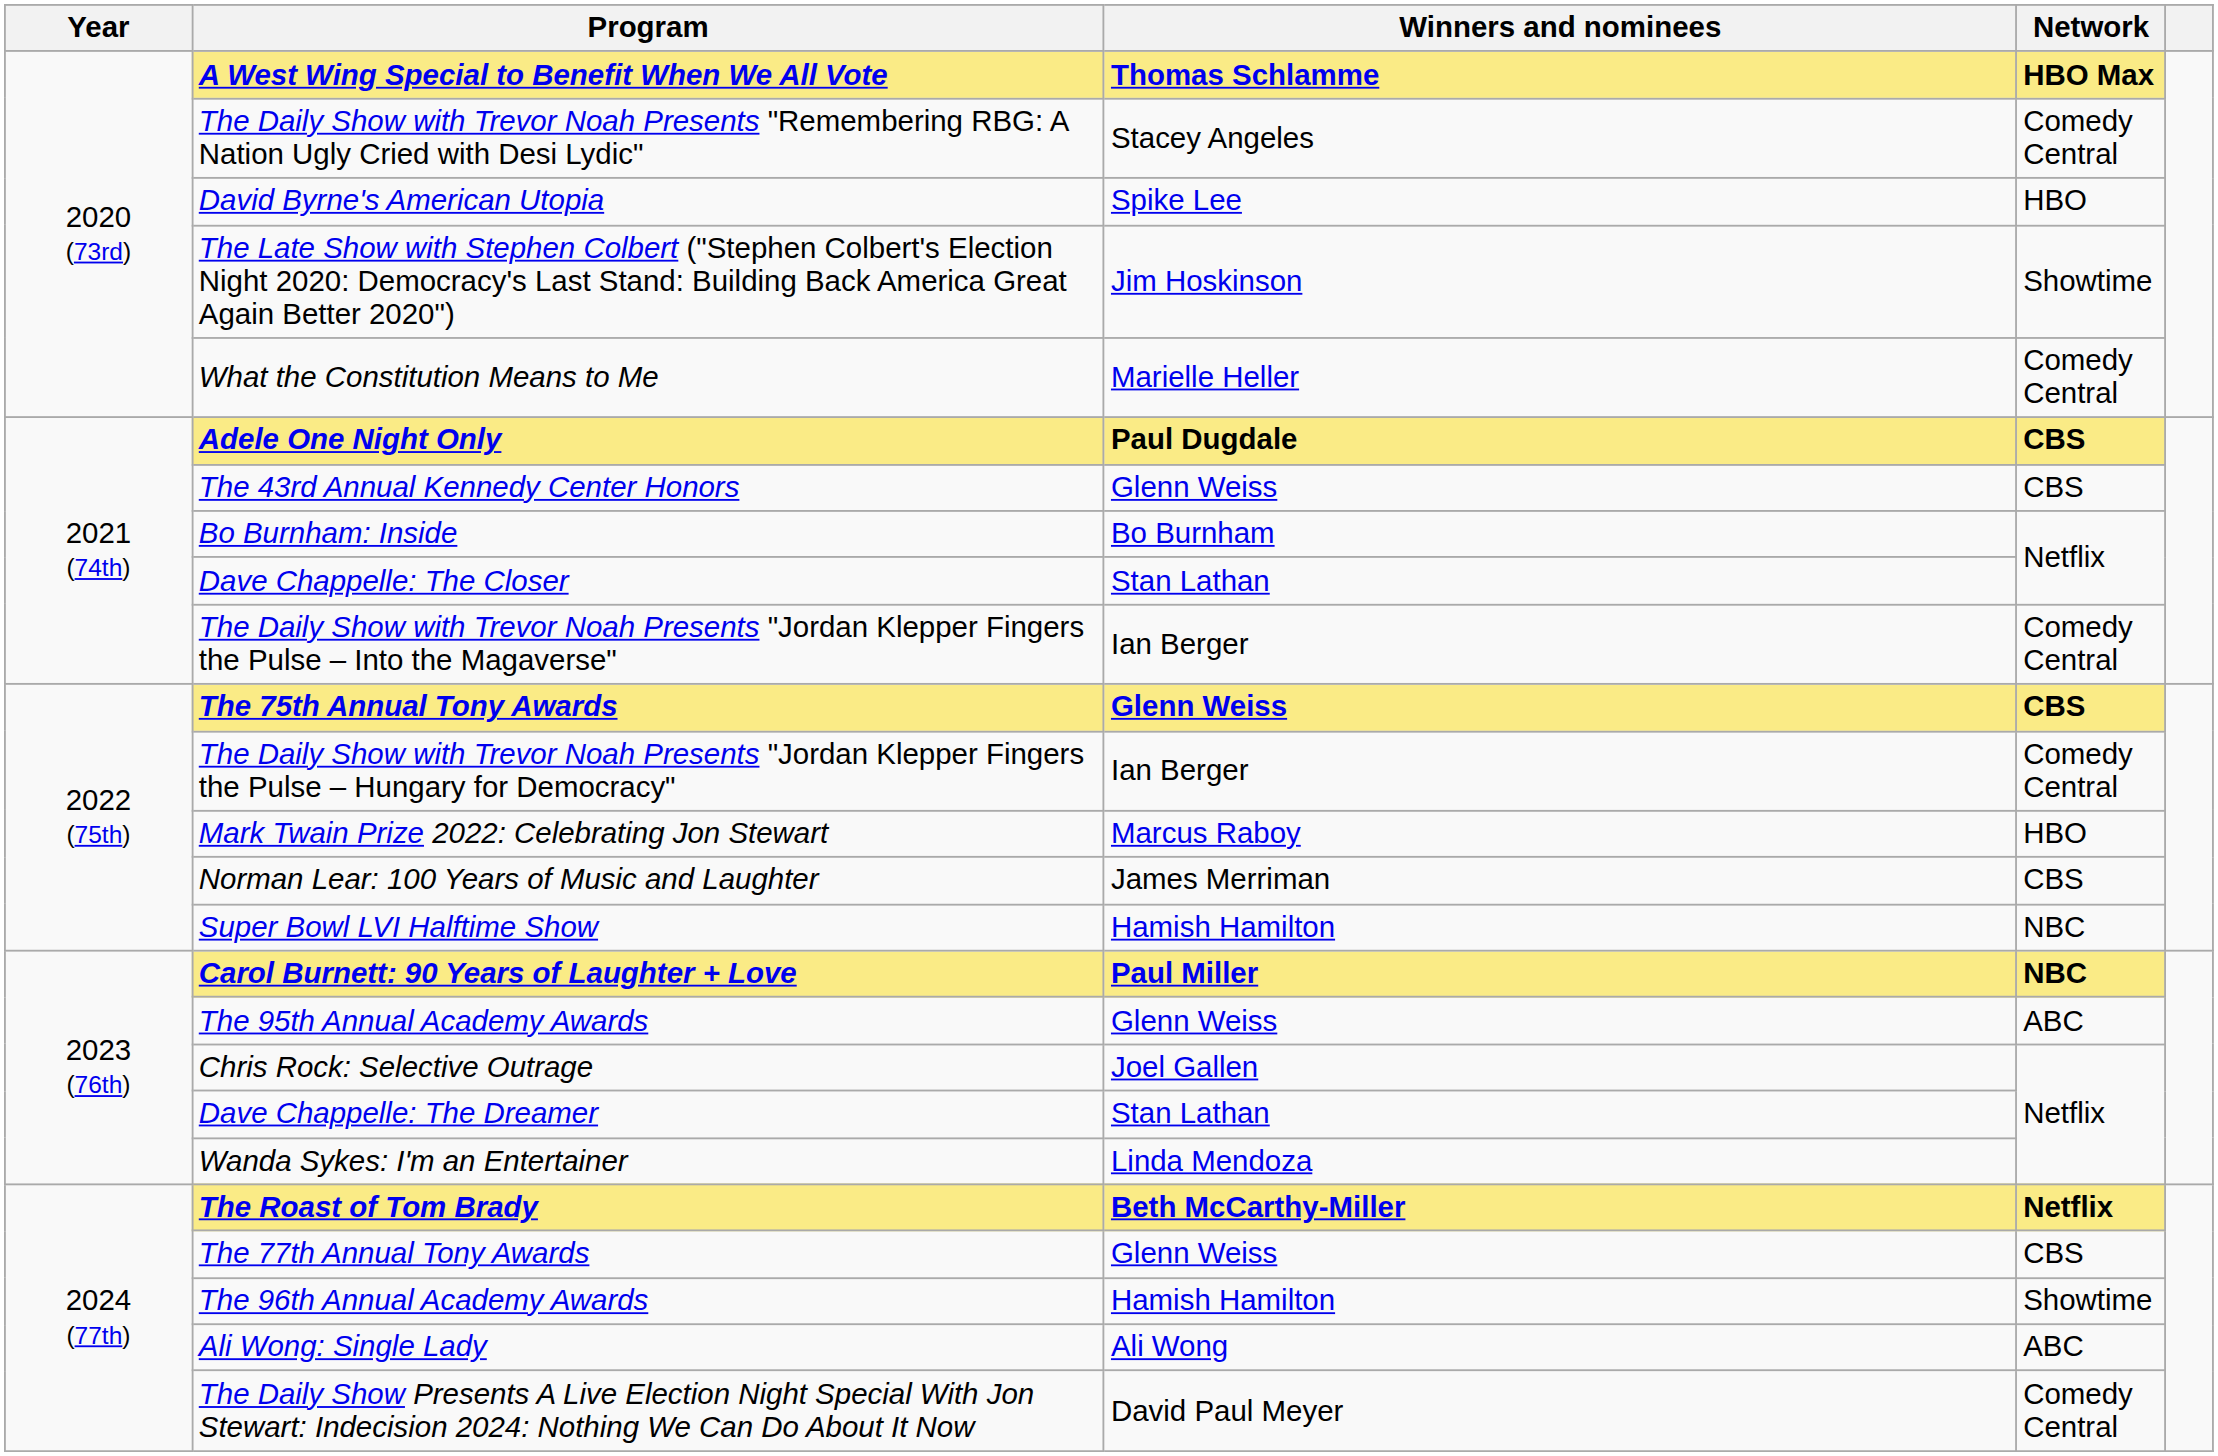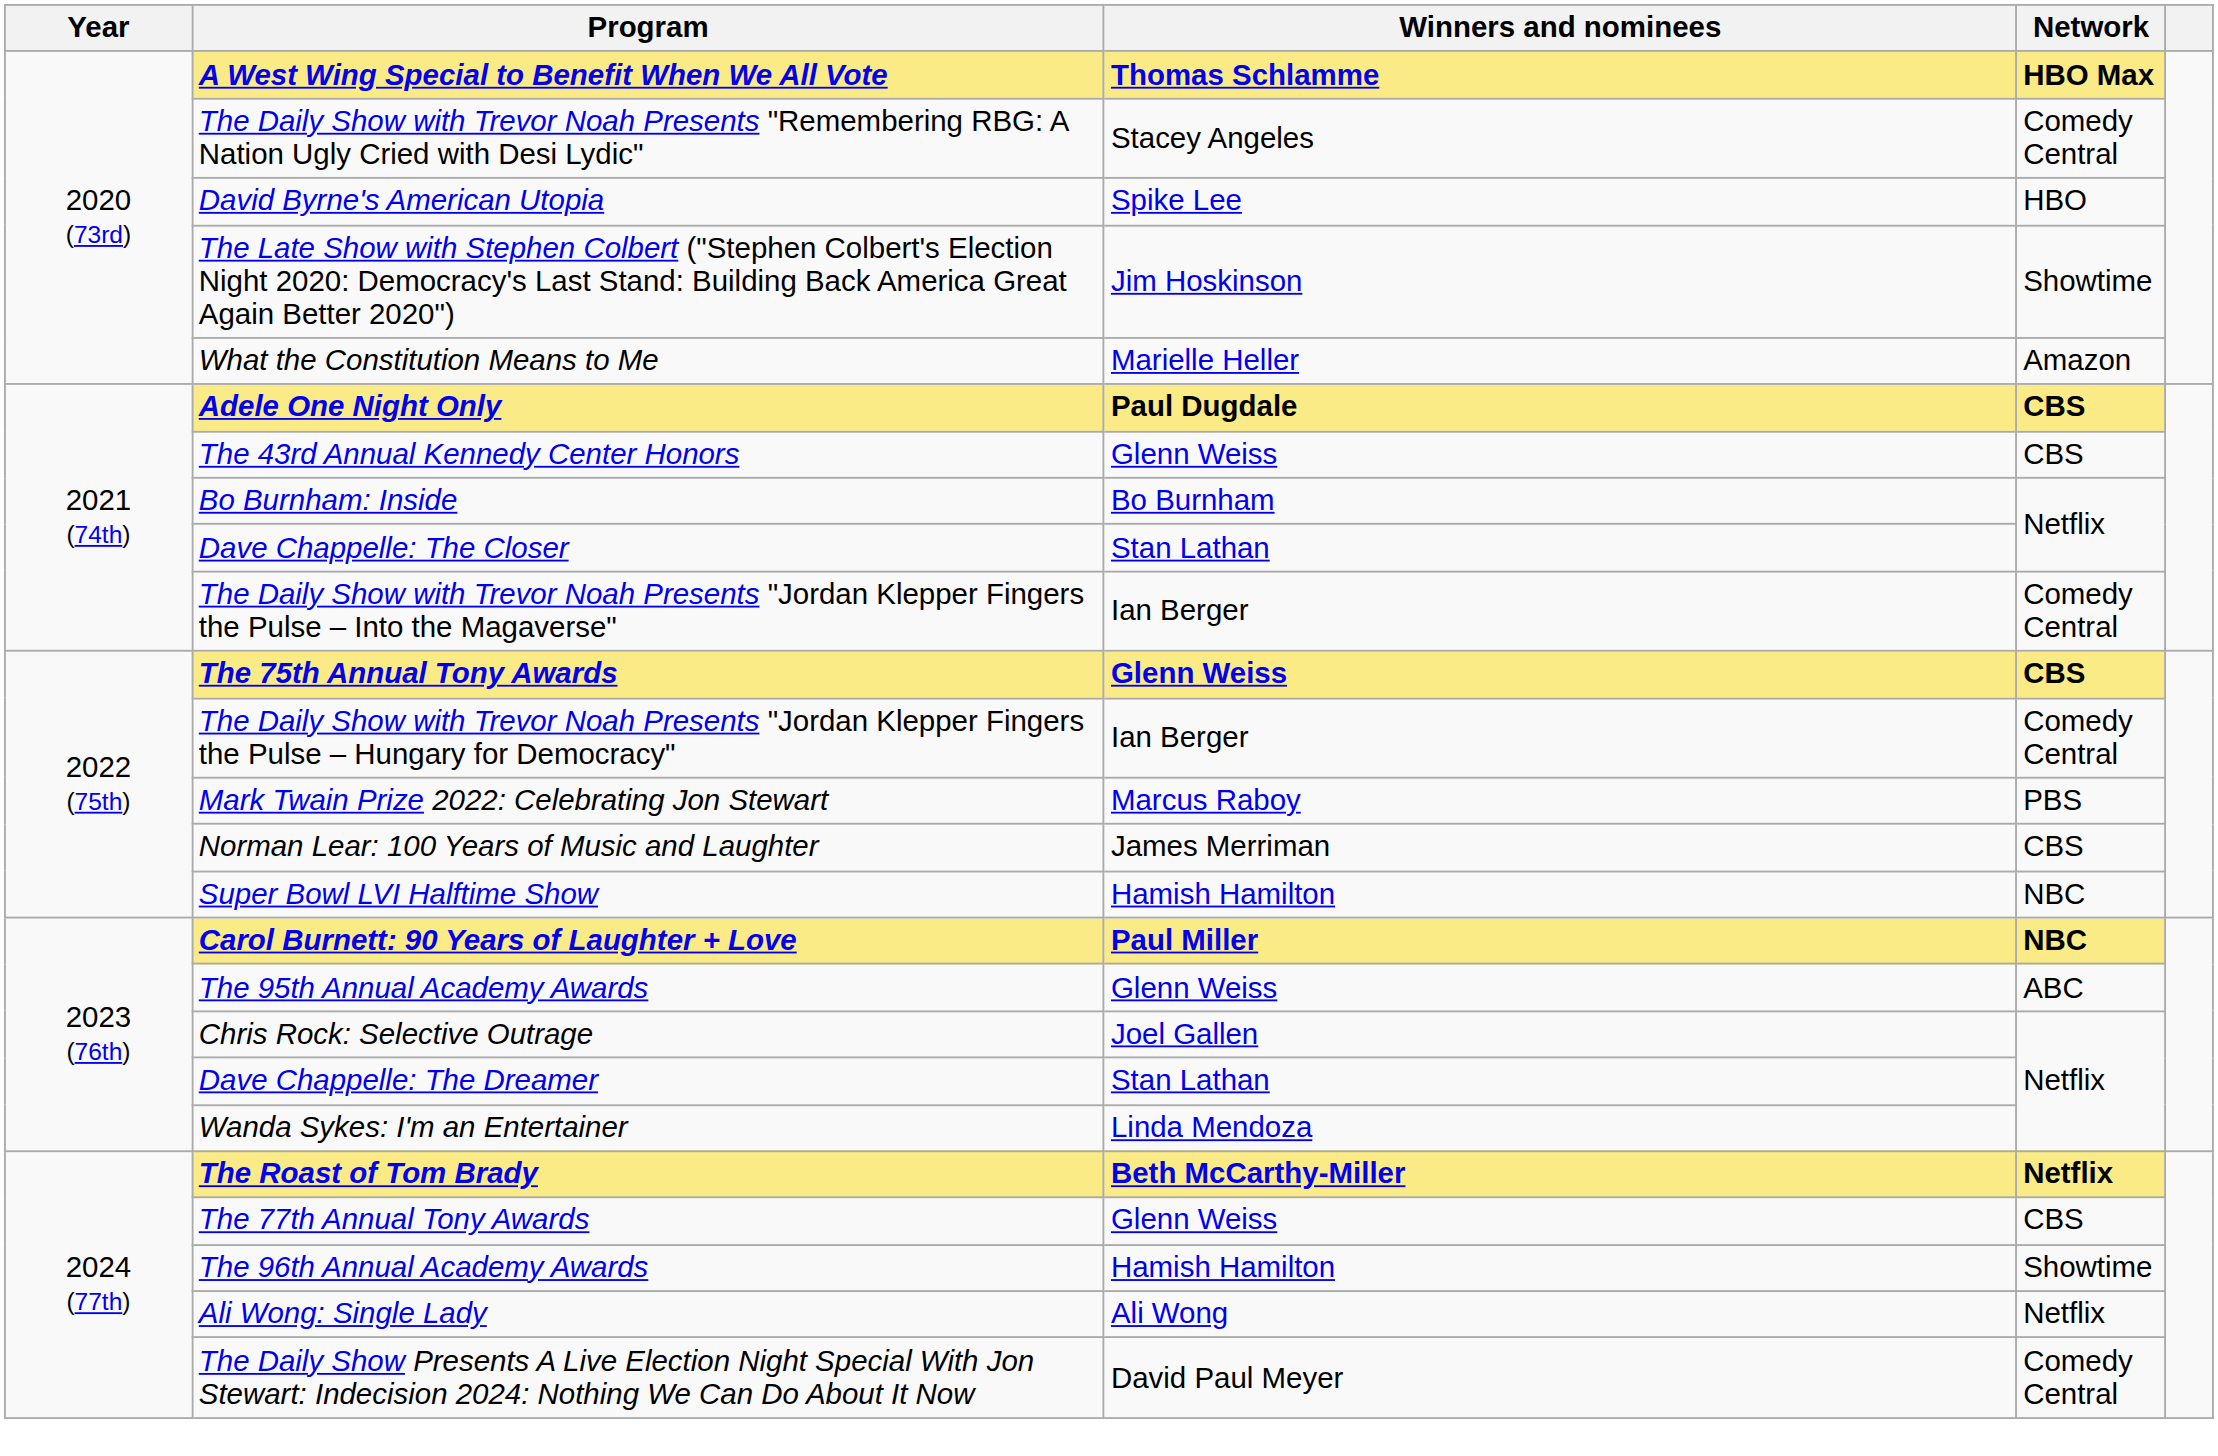What the Constitution Means to Me | Network: Comedy Central -> Amazon
Mark Twain Prize 2022: Celebrating Jon Stewart | Network: HBO -> PBS
Ali Wong: Single Lady | Network: ABC -> Netflix
